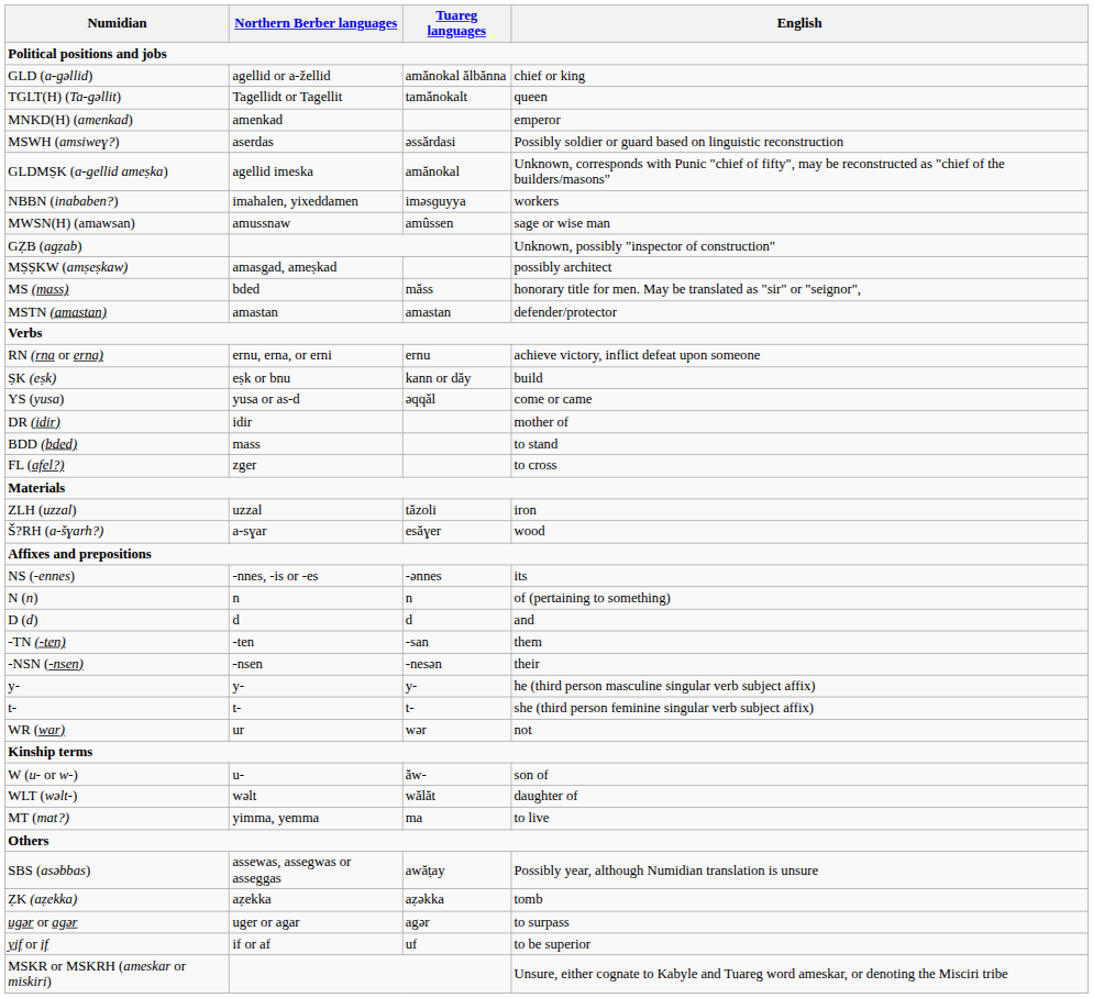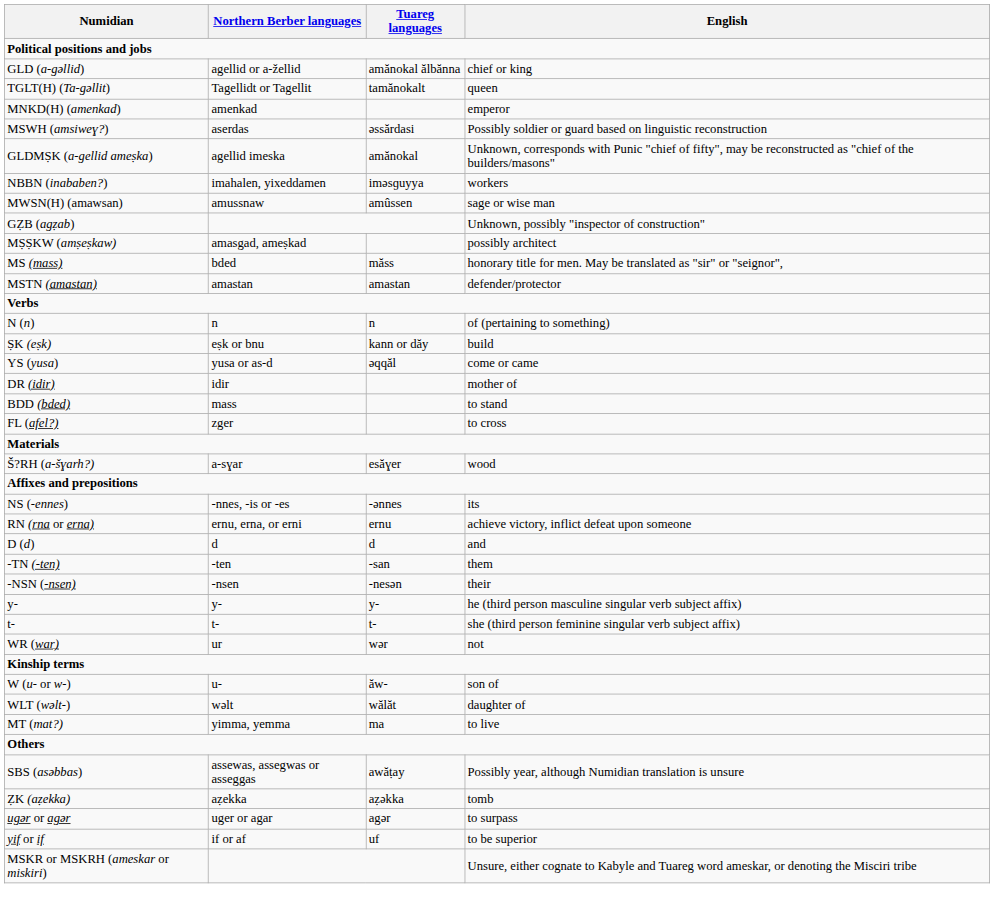rows swapped: RN (rna or erna) <-> N (n)
- row: ZLH (uzzal) | uzzal | tăzoli | iron
